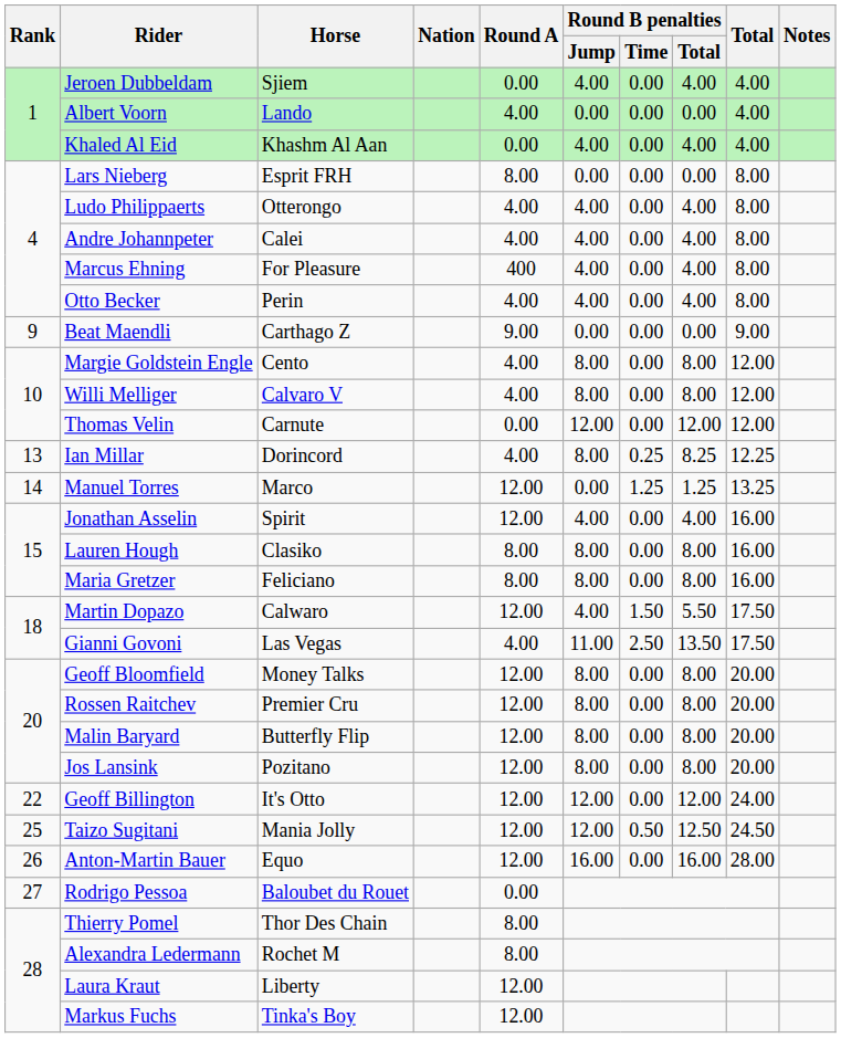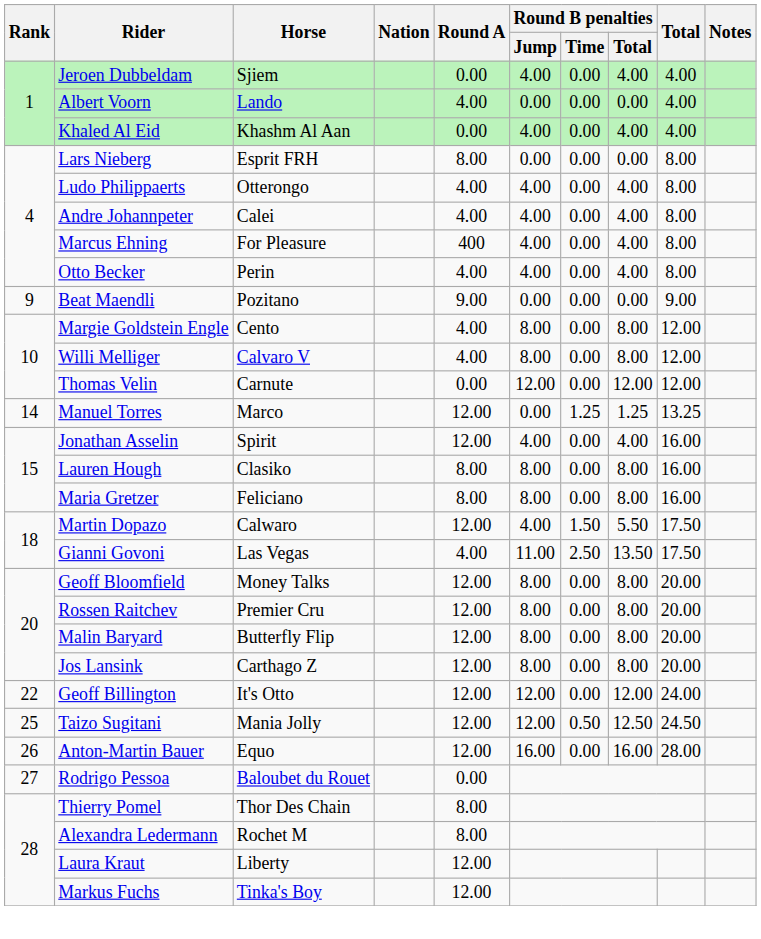Beat Maendli | Horse: Carthago Z -> Pozitano
- row: 13 | Ian Millar | Dorincord | 4.00 | 8.00 | 0.25 | 8.25 | 12.25
Jos Lansink | Horse: Pozitano -> Carthago Z
